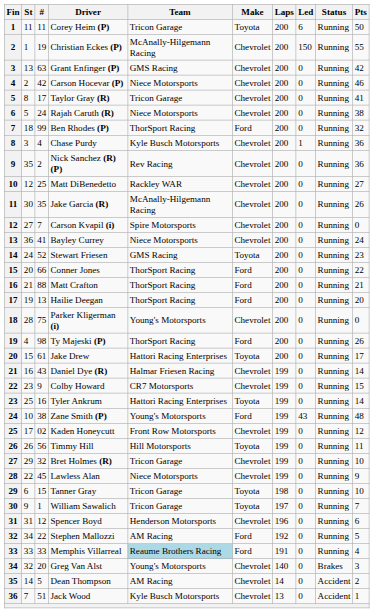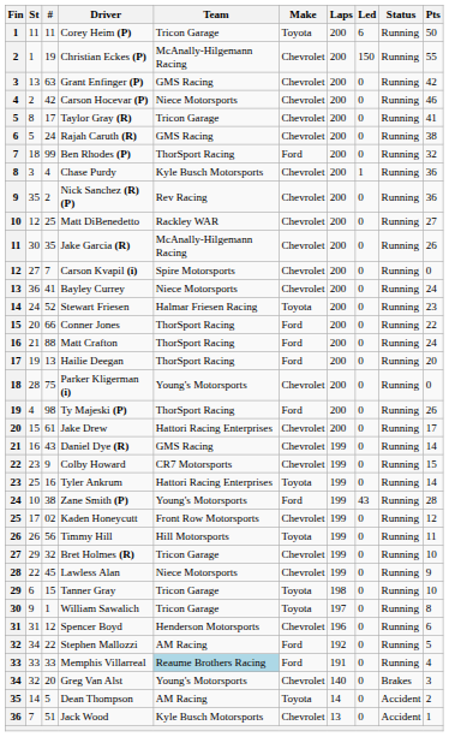Rajah Caruth (R) | Team: Niece Motorsports -> GMS Racing
Stewart Friesen | Team: GMS Racing -> Halmar Friesen Racing
Matt Crafton | Pts: 21 -> 24
Jake Drew | Make: Toyota -> Chevrolet
Daniel Dye (R) | Team: Halmar Friesen Racing -> GMS Racing
Zane Smith (P) | Pts: 48 -> 28
William Sawalich | Pts: 7 -> 8
Dean Thompson | Make: Chevrolet -> Toyota
